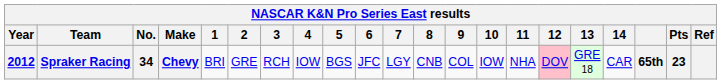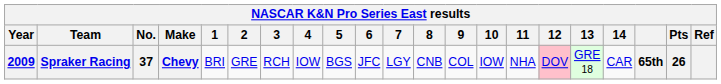Spraker Racing | Year: 2012 -> 2009
Spraker Racing | No.: 34 -> 37
Spraker Racing | Pts: 23 -> 26
